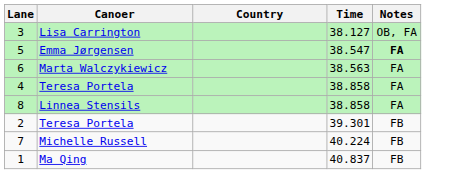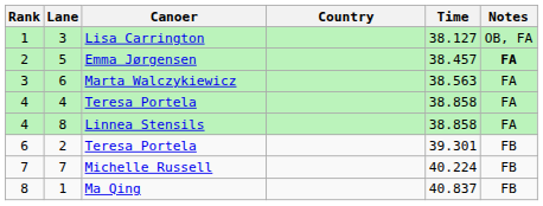+ column: Rank | 1 | 2 | 3 | 4 | 4 | 6 | 7 | 8
5 | Time: 38.547 -> 38.457
